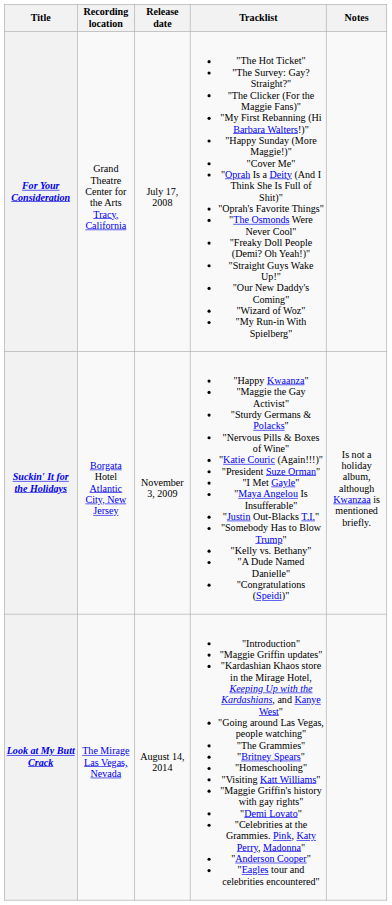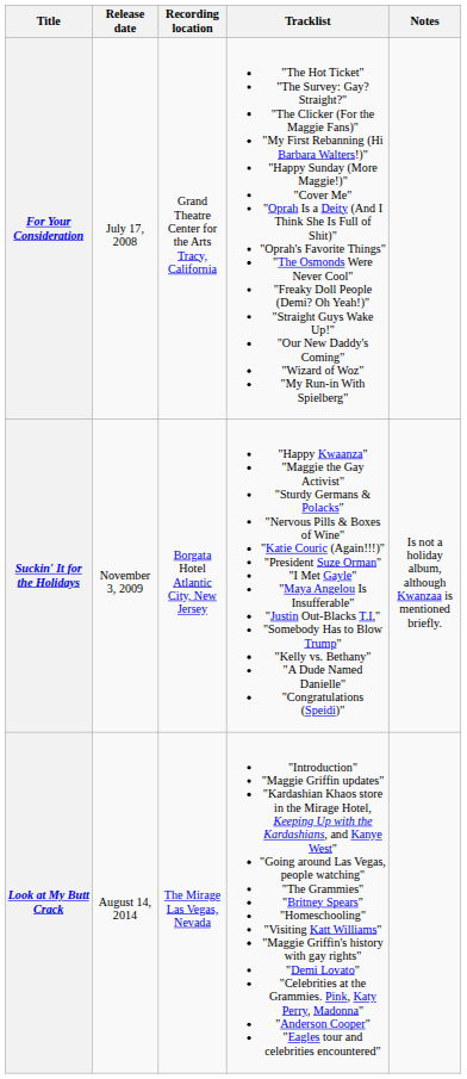columns swapped: Release date <-> Recording location
